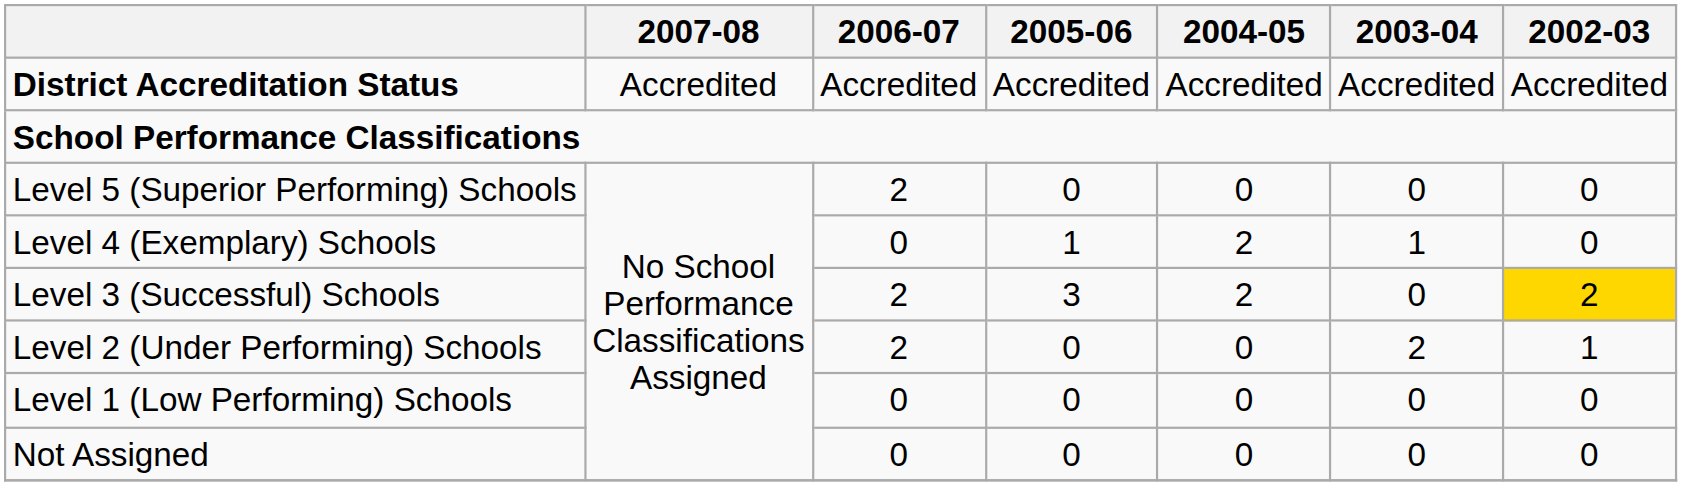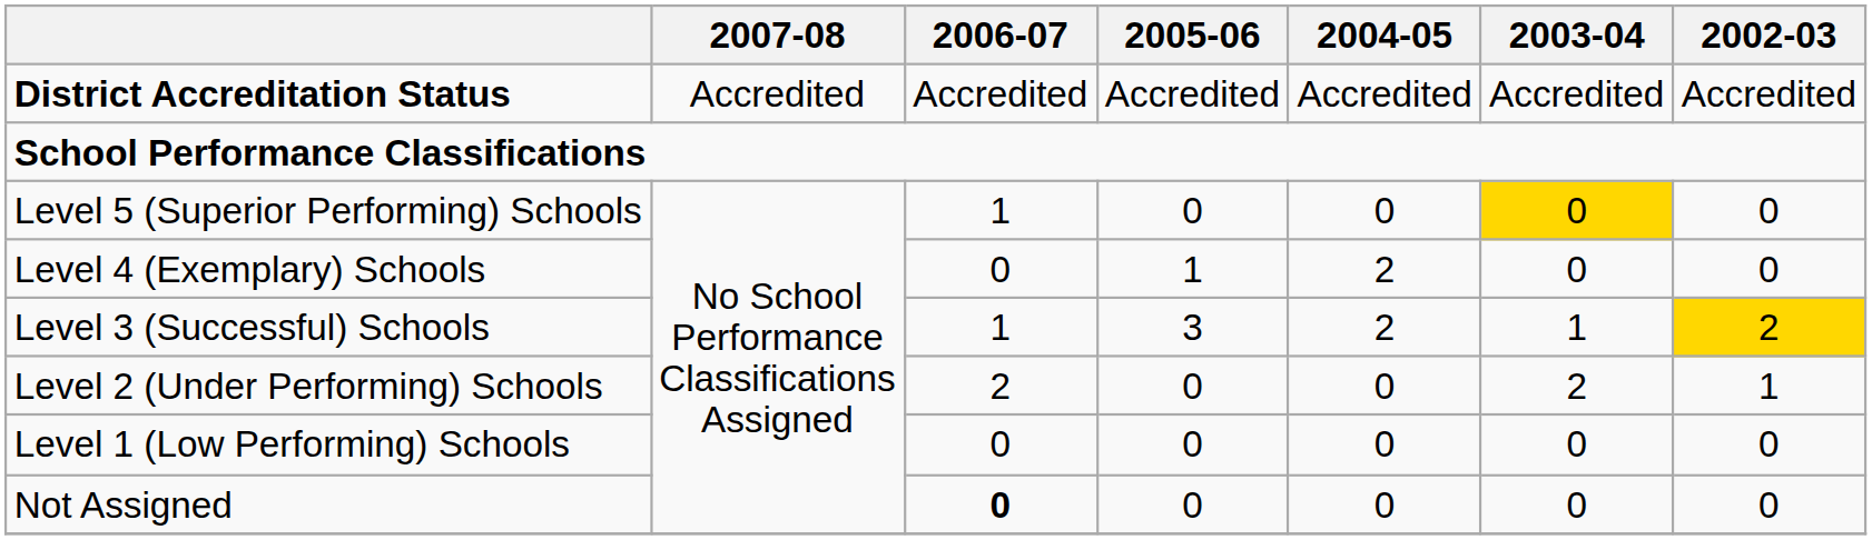Level 5 (Superior Performing) Schools | 2006-07: 2 -> 1
Level 5 (Superior Performing) Schools | 2003-04: no background -> gold background
Level 4 (Exemplary) Schools | 2003-04: 1 -> 0
Level 3 (Successful) Schools | 2006-07: 2 -> 1
Level 3 (Successful) Schools | 2003-04: 0 -> 1
Not Assigned | 2006-07: normal -> bold
